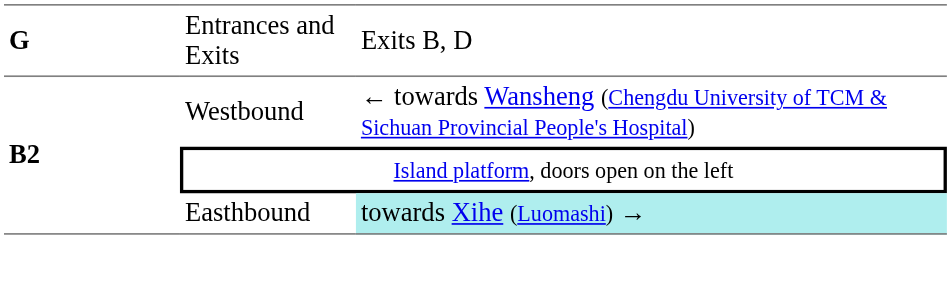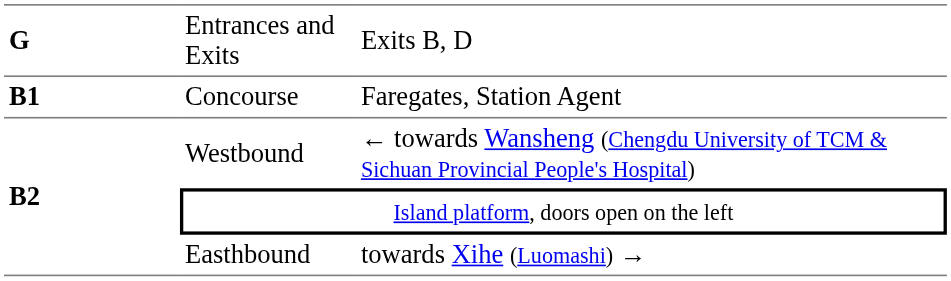+ row: B1 | Concourse | Faregates, Station Agent
Easthbound | column 3: paleturquoise background -> no background
